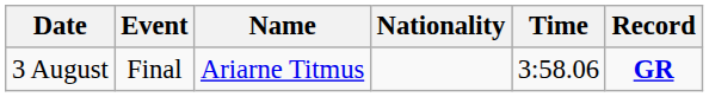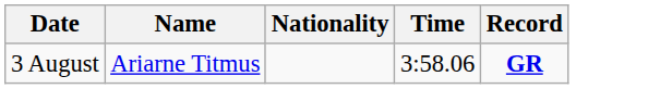- column: Event | Final
